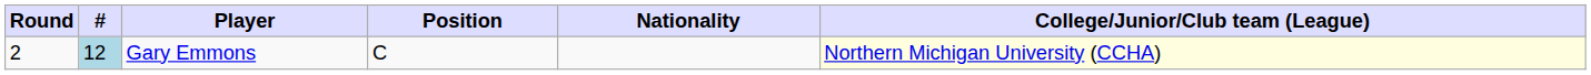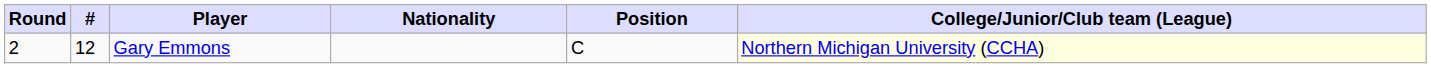columns swapped: Position <-> Nationality
Gary Emmons | #: lightblue background -> no background
